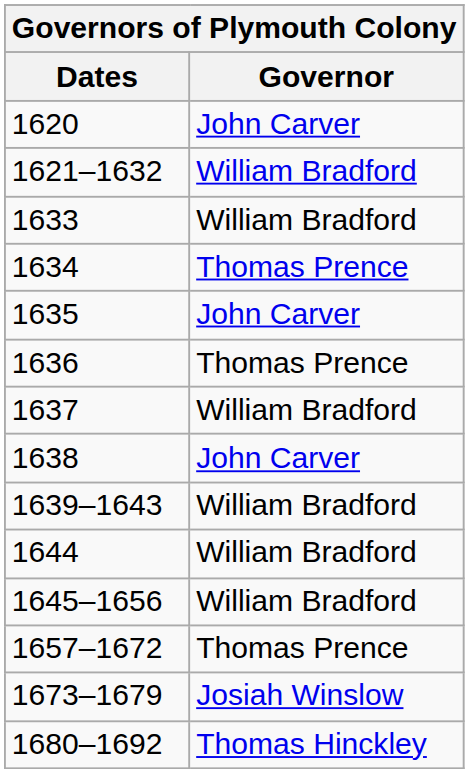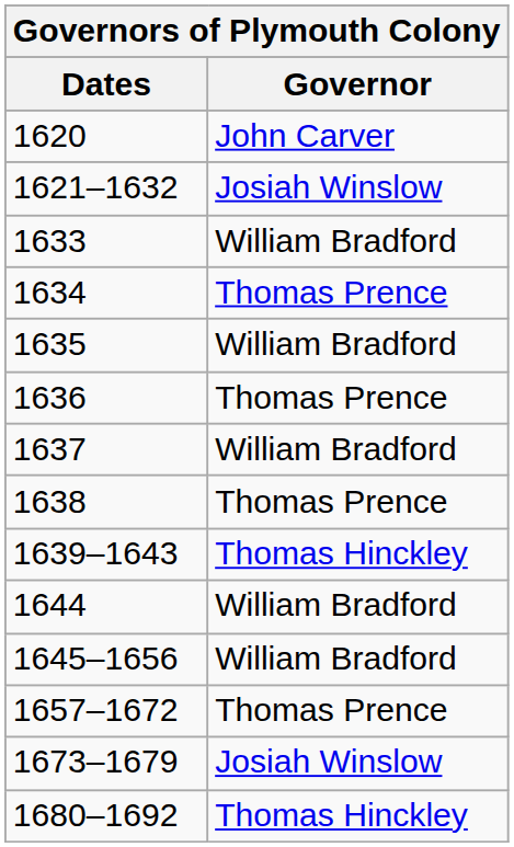1621–1632 | Governor: William Bradford -> Josiah Winslow
1635 | Governor: John Carver -> William Bradford
1638 | Governor: John Carver -> Thomas Prence
1639–1643 | Governor: William Bradford -> Thomas Hinckley
